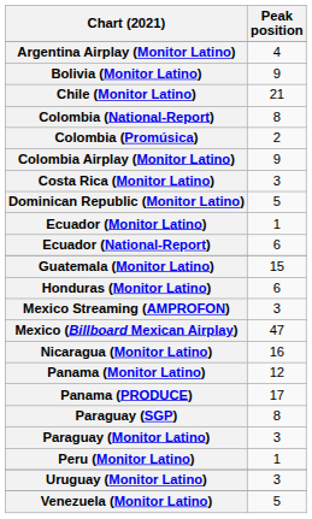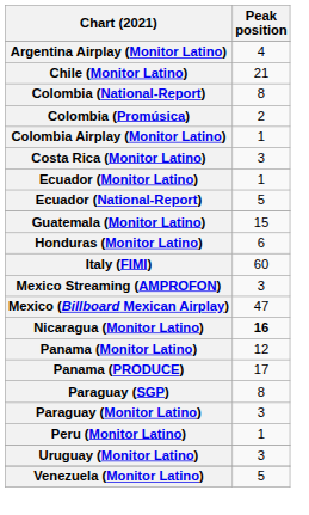- row: Bolivia (Monitor Latino) | 9
Colombia Airplay (Monitor Latino) | Peak position: 9 -> 1
- row: Dominican Republic (Monitor Latino) | 5
Ecuador (National-Report) | Peak position: 6 -> 5
+ row: Italy (FIMI) | 60
Nicaragua (Monitor Latino) | Peak position: normal -> bold
